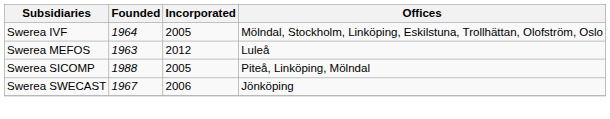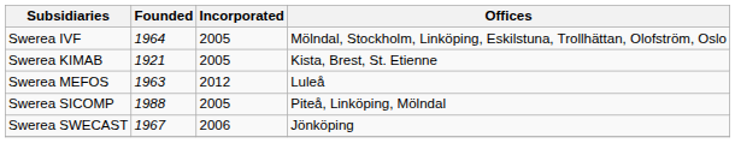+ row: Swerea KIMAB | 1921 | 2005 | Kista, Brest, St. Etienne
